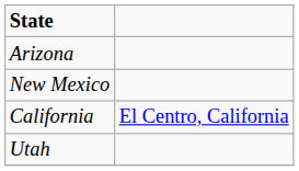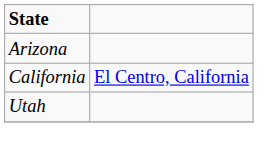- row: New Mexico
